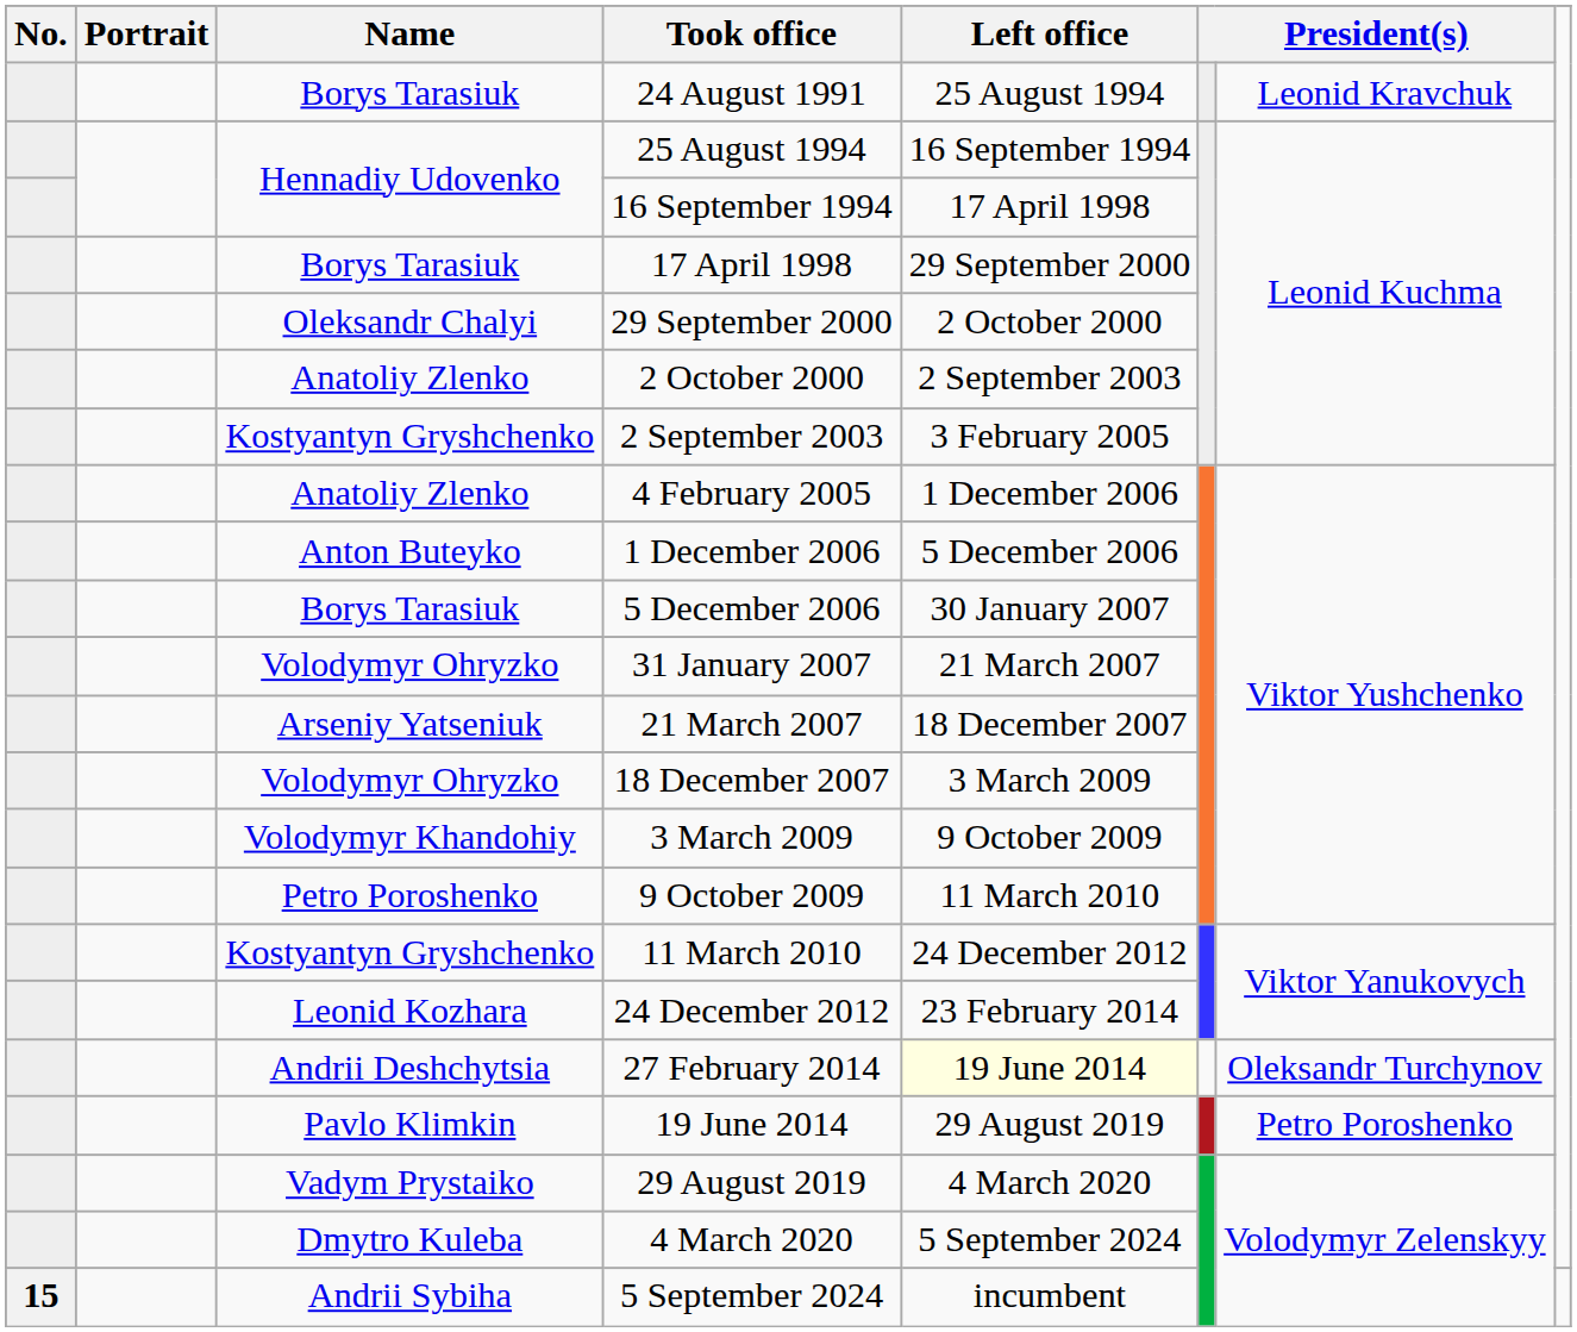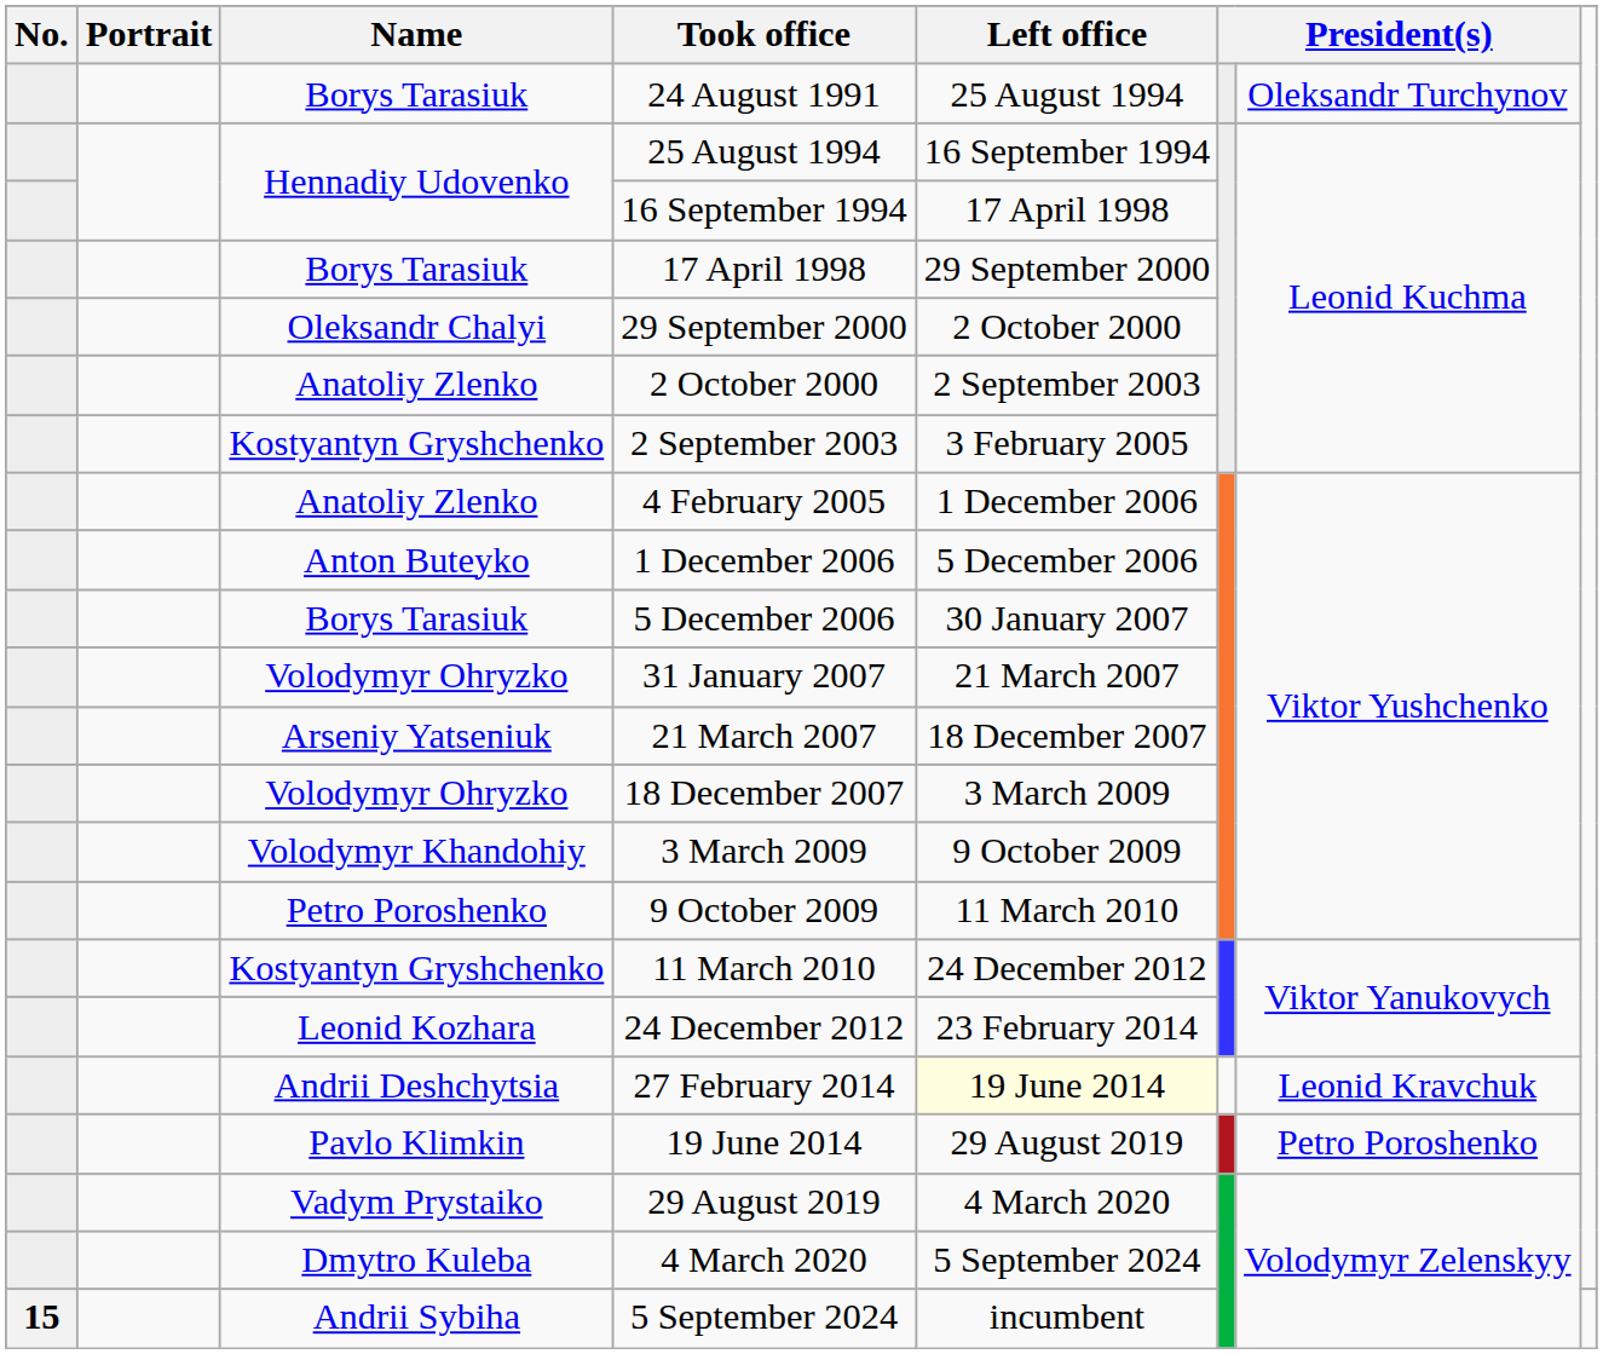24 August 1991 | column 7: Leonid Kravchuk -> Oleksandr Turchynov
27 February 2014 | column 7: Oleksandr Turchynov -> Leonid Kravchuk
